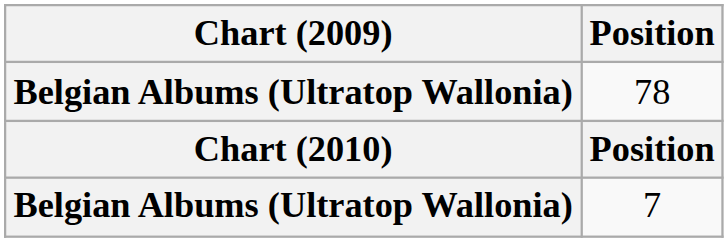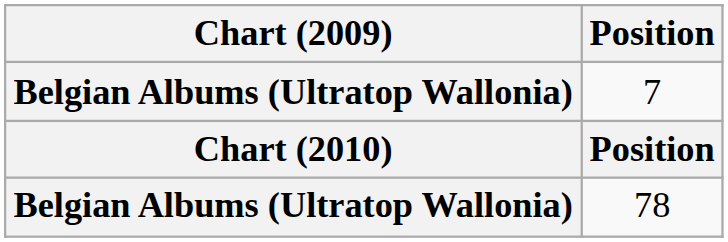rows swapped: 78 <-> 7
